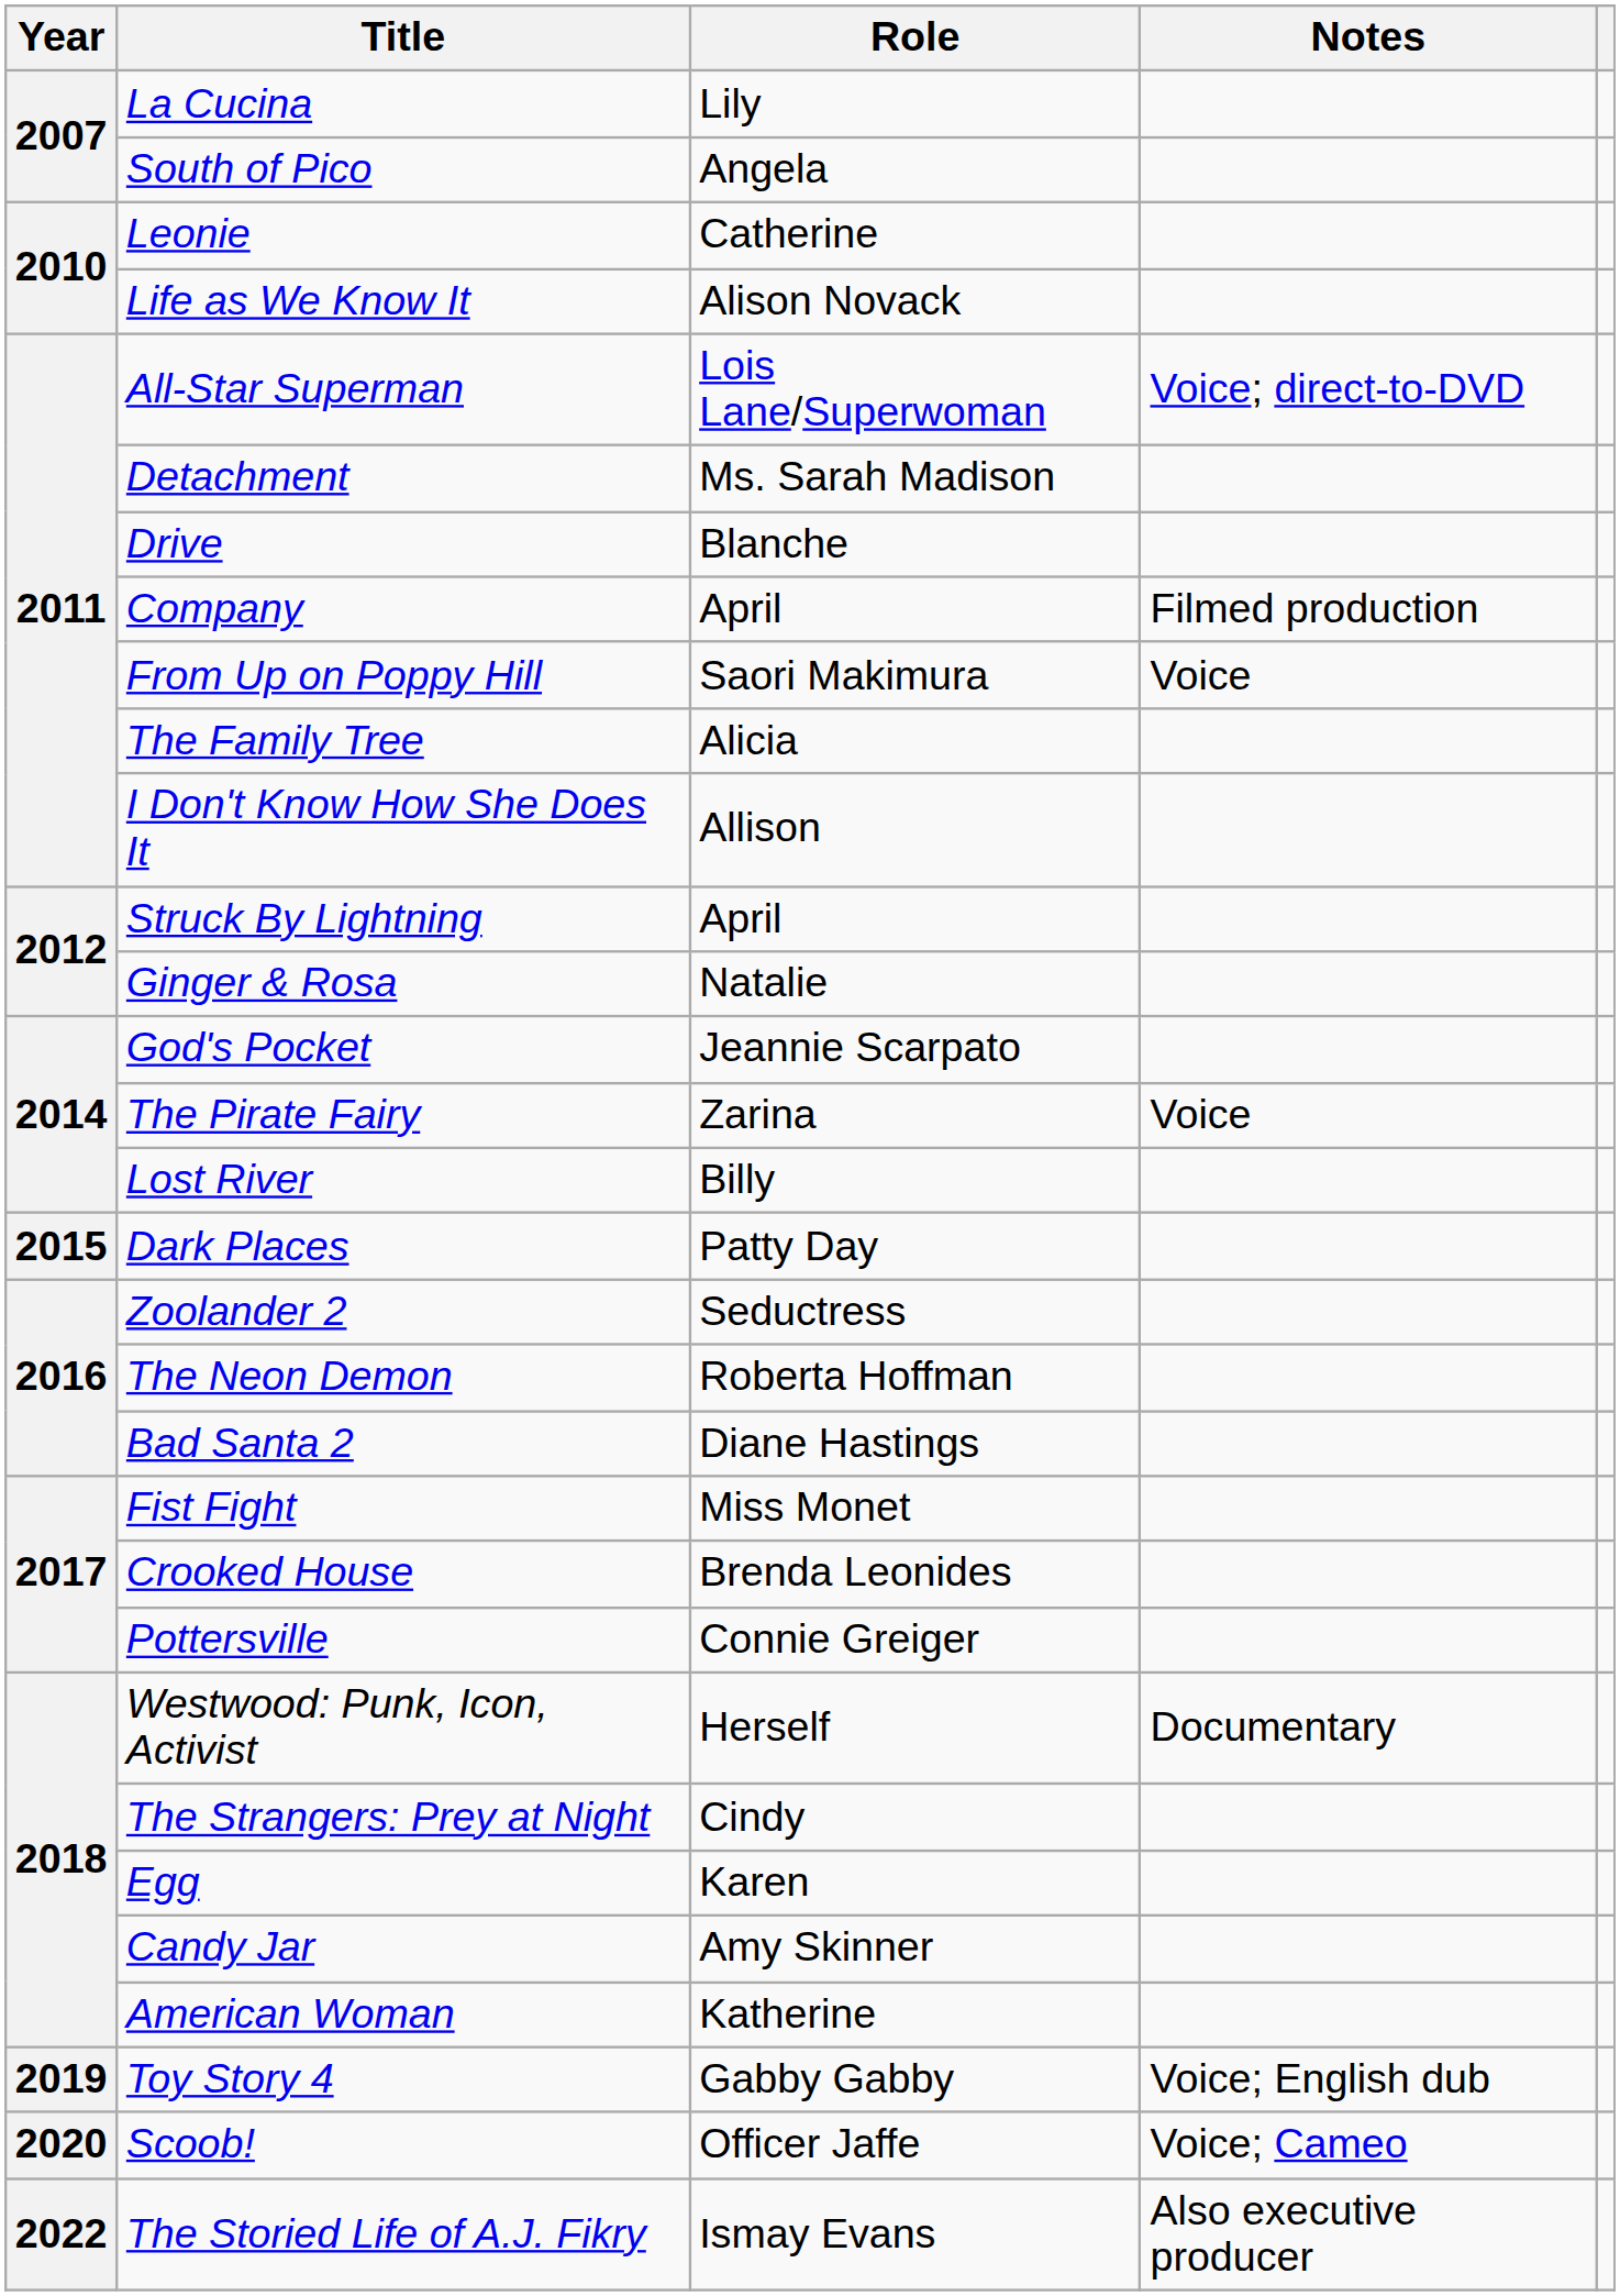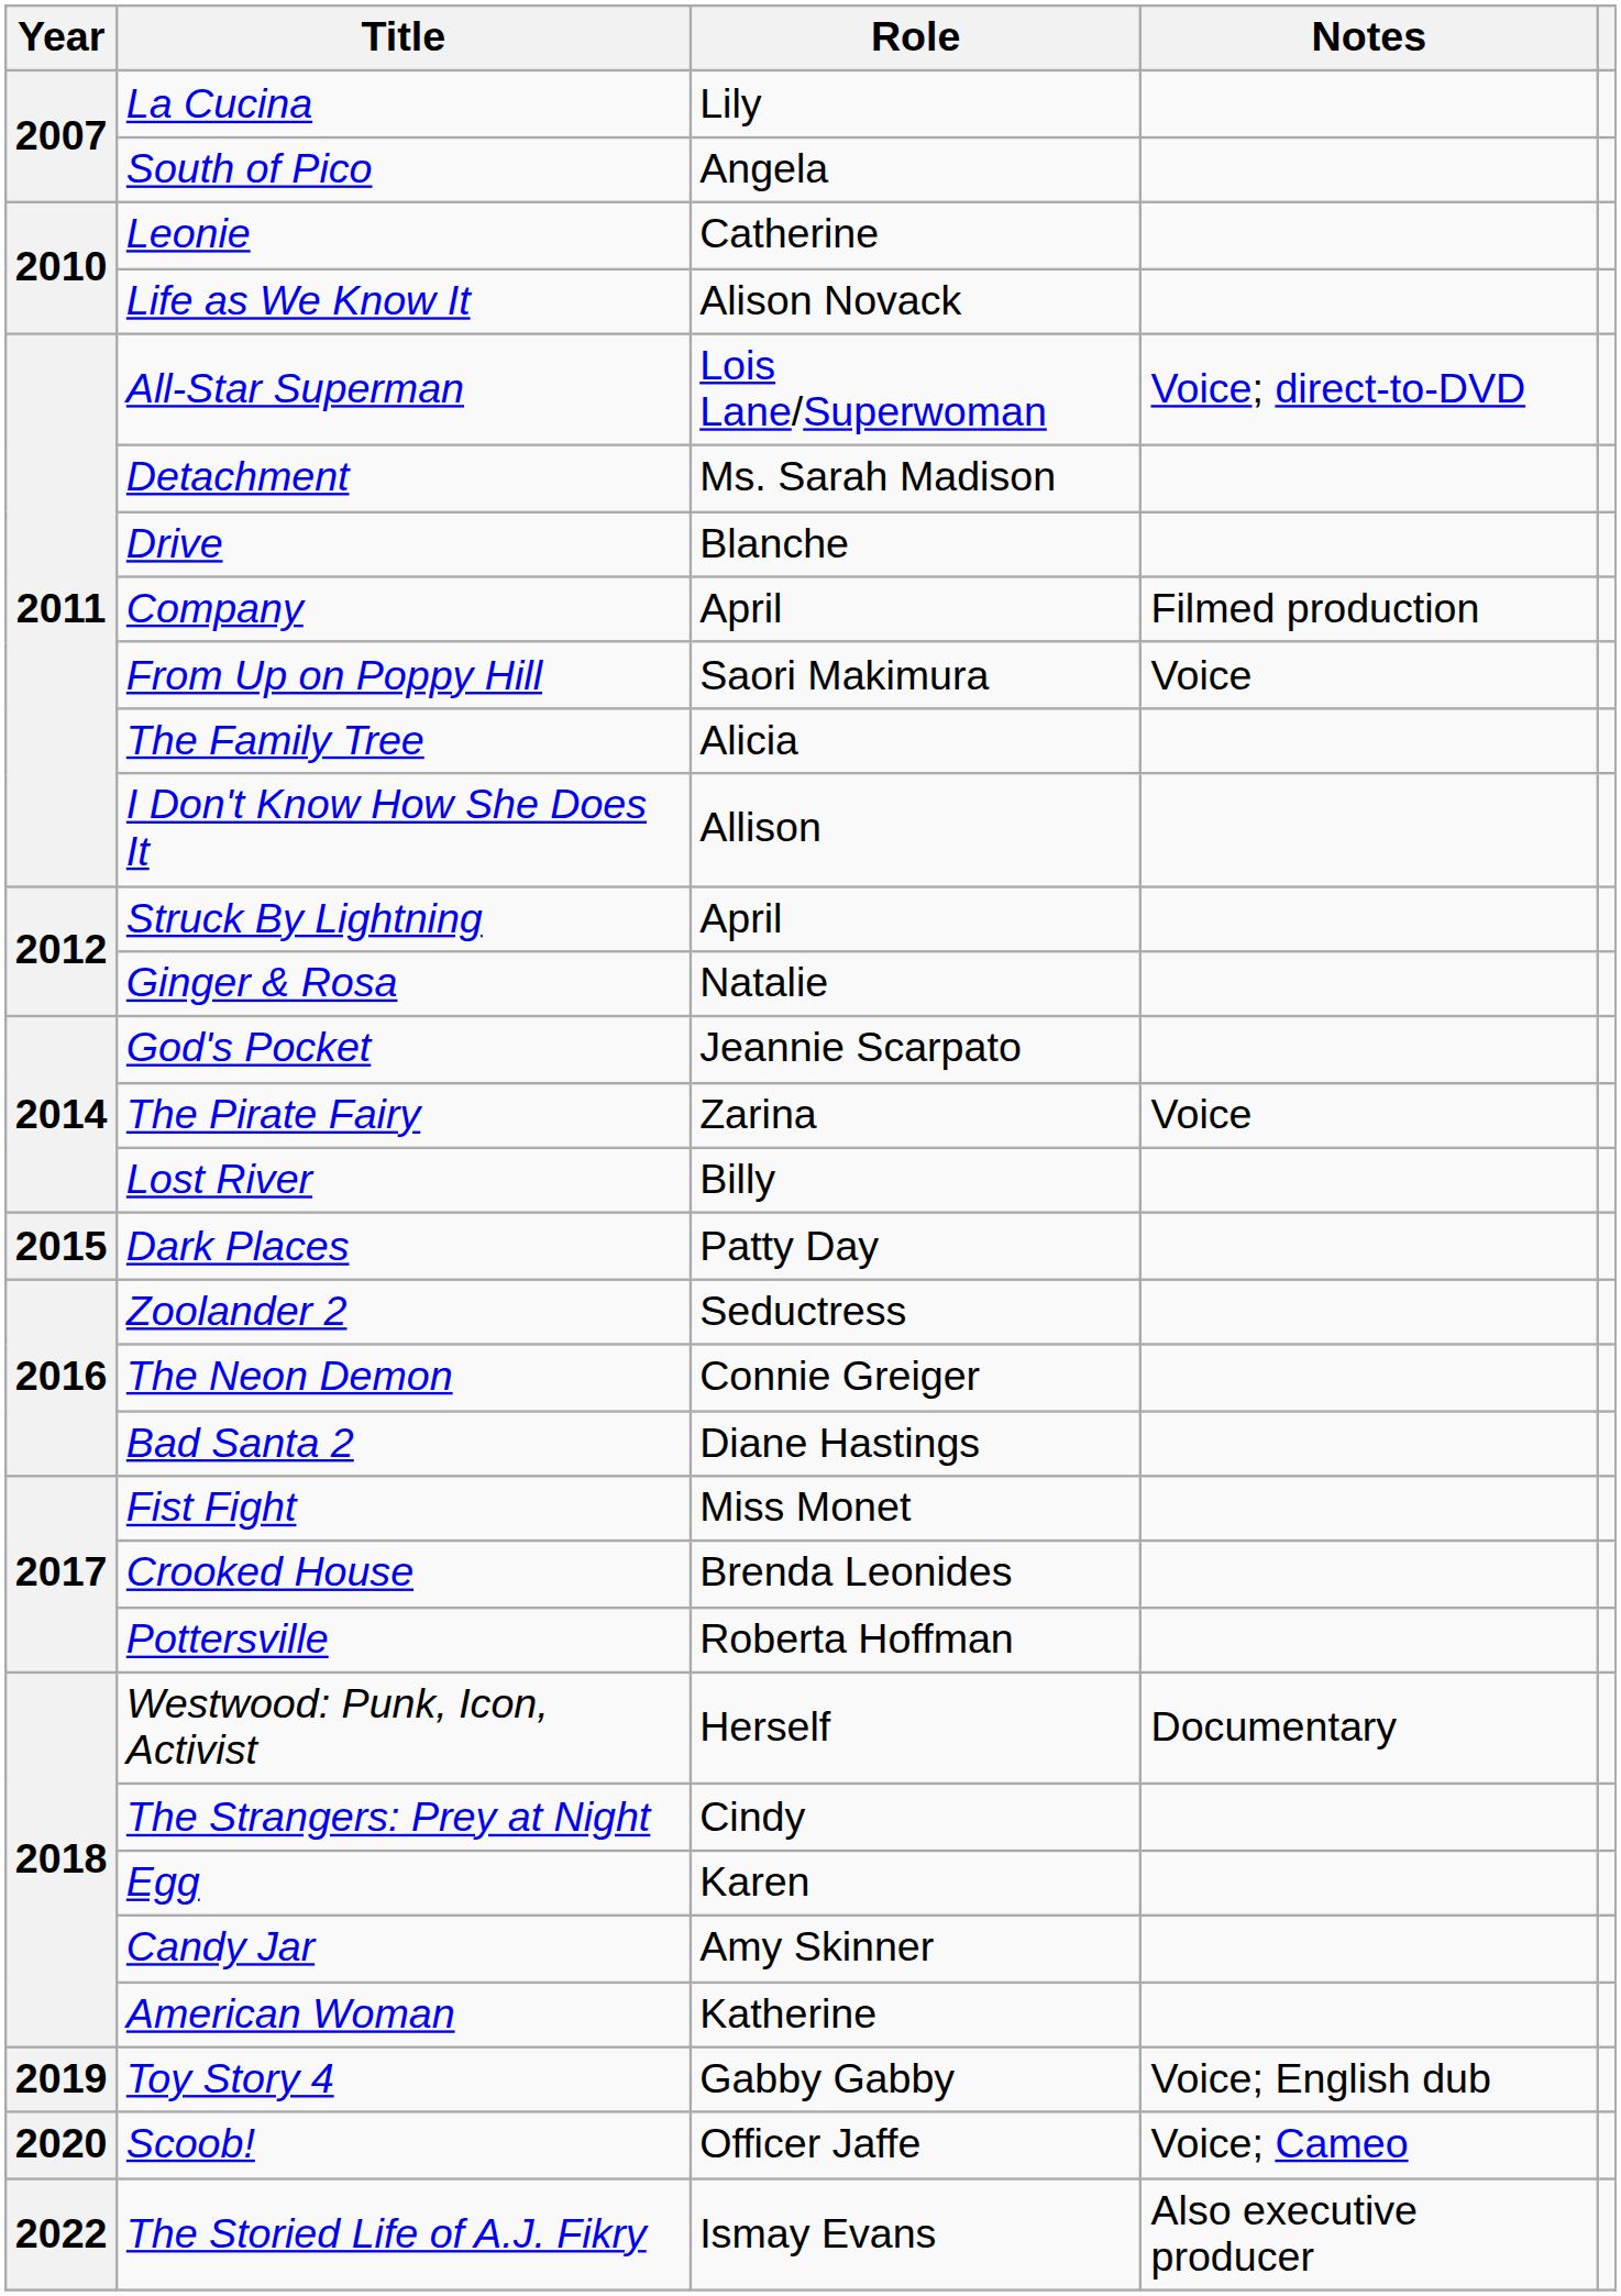The Neon Demon | Role: Roberta Hoffman -> Connie Greiger
Pottersville | Role: Connie Greiger -> Roberta Hoffman
